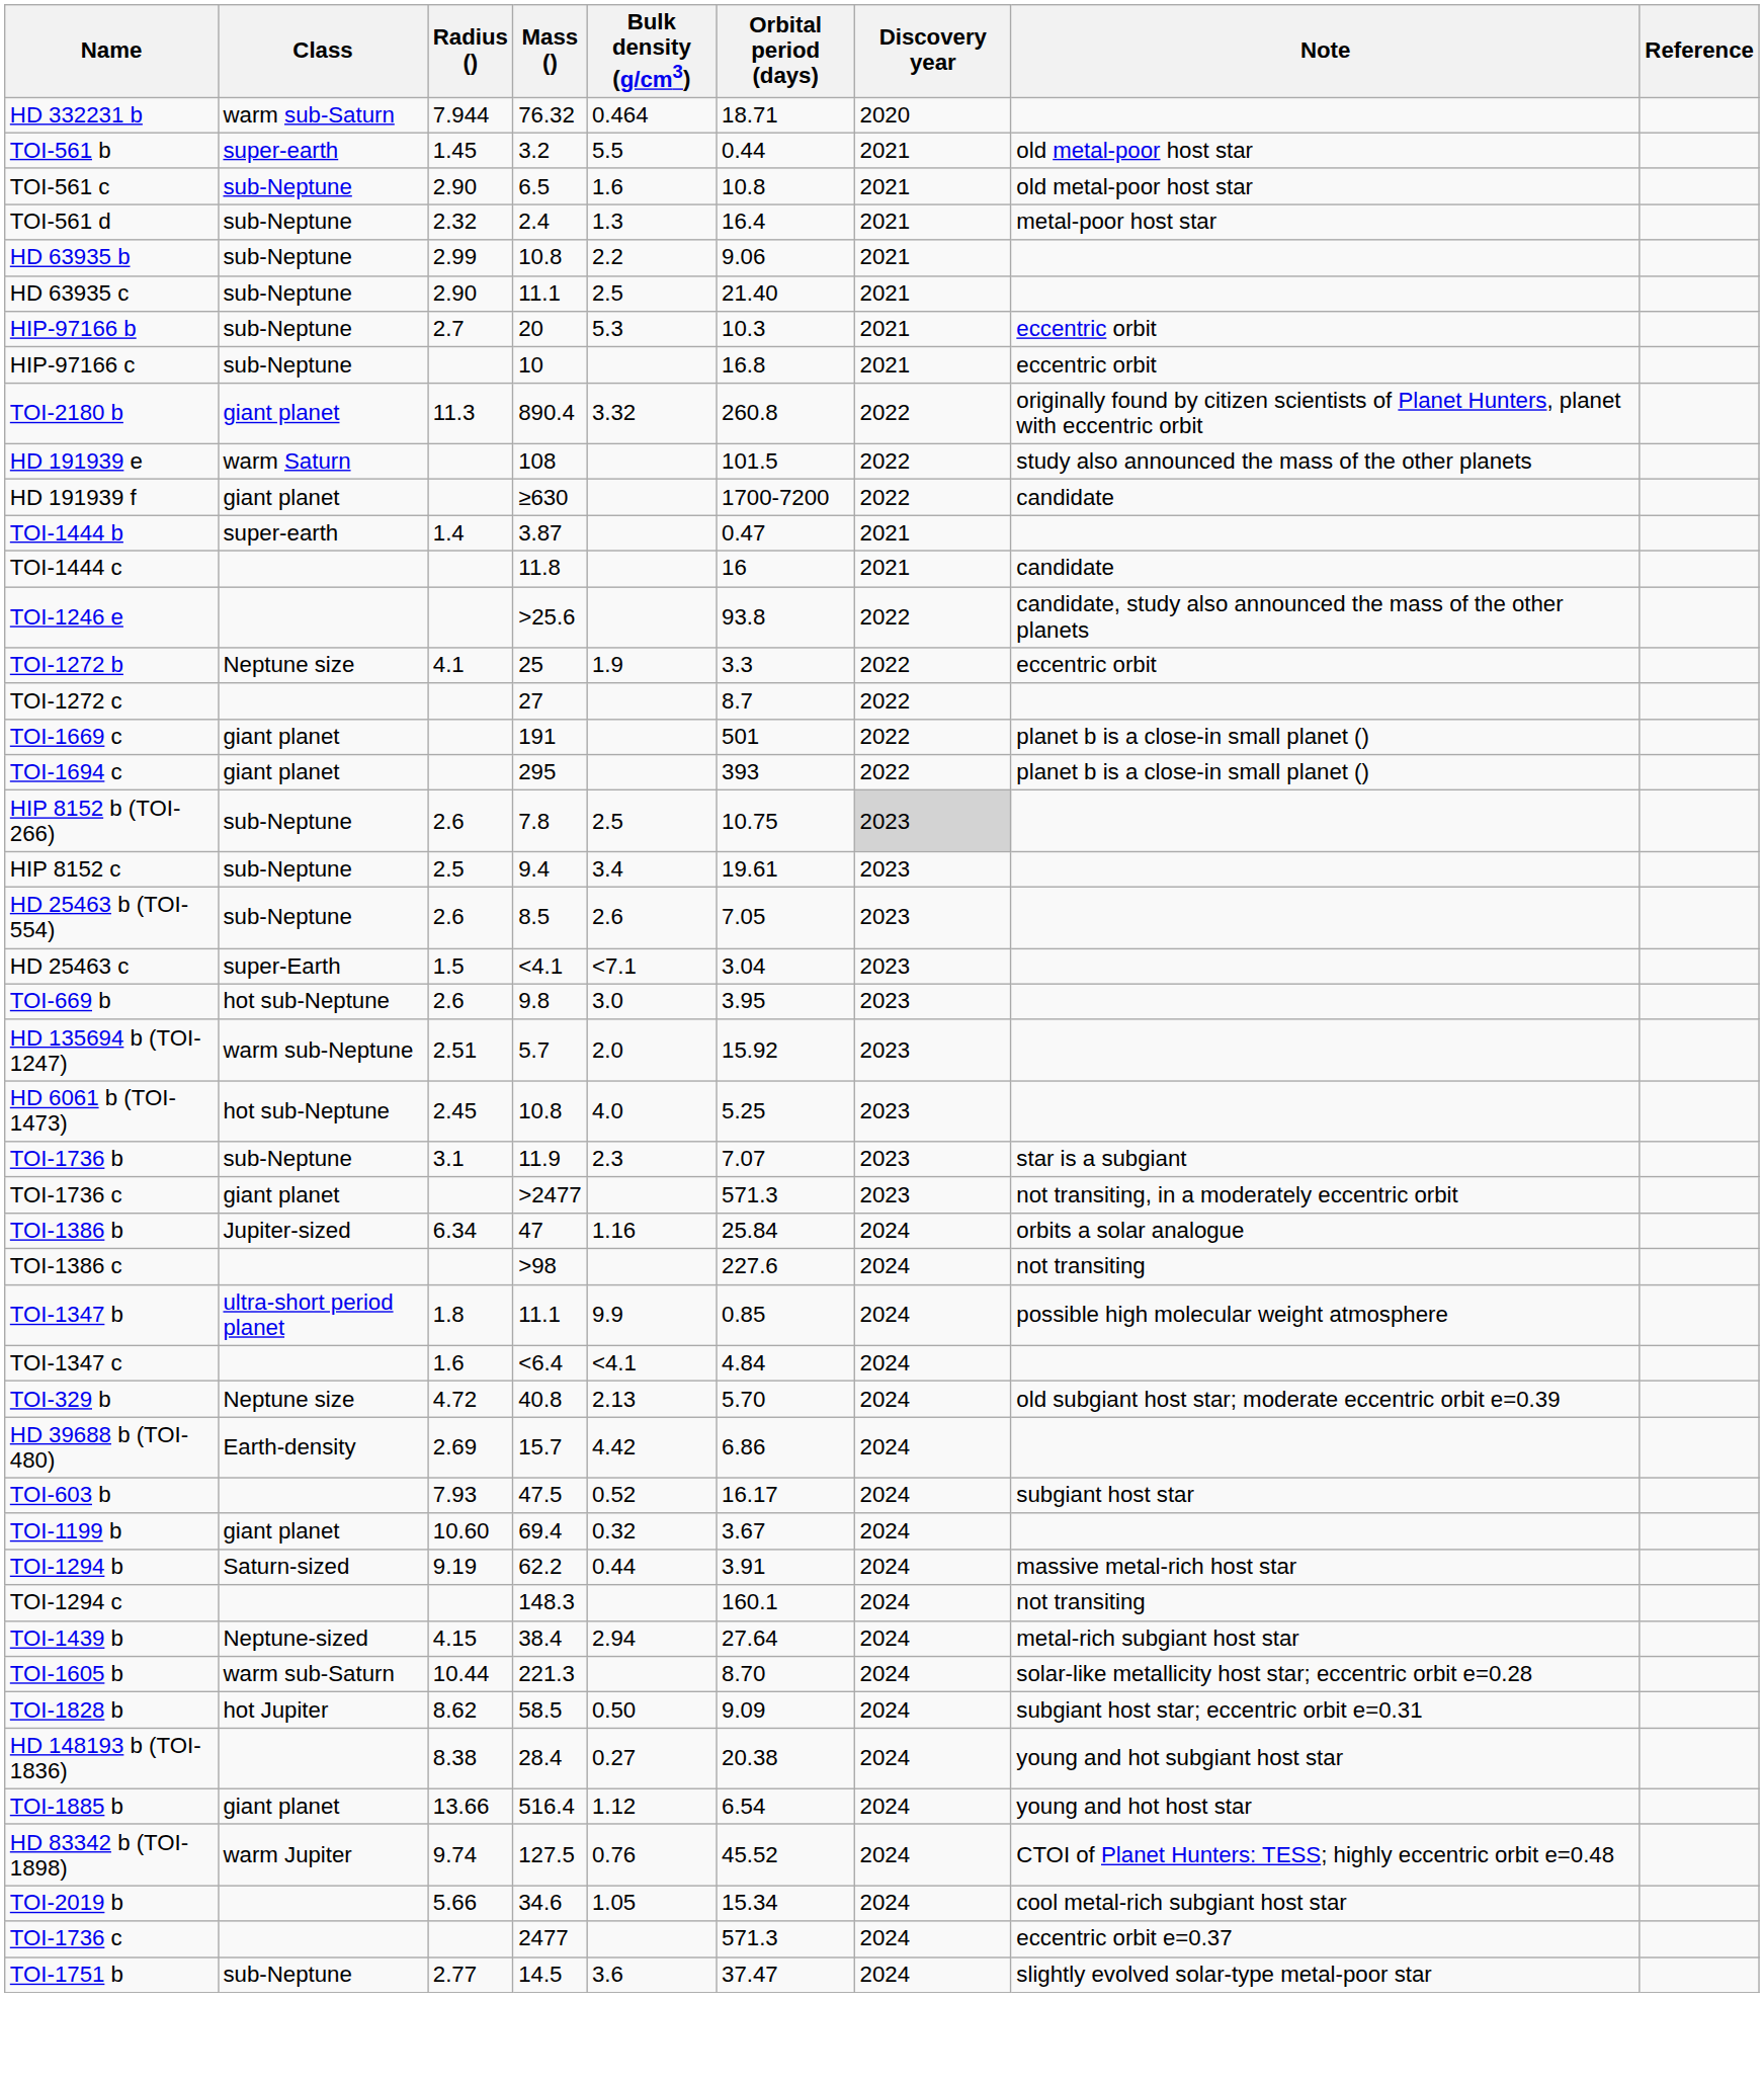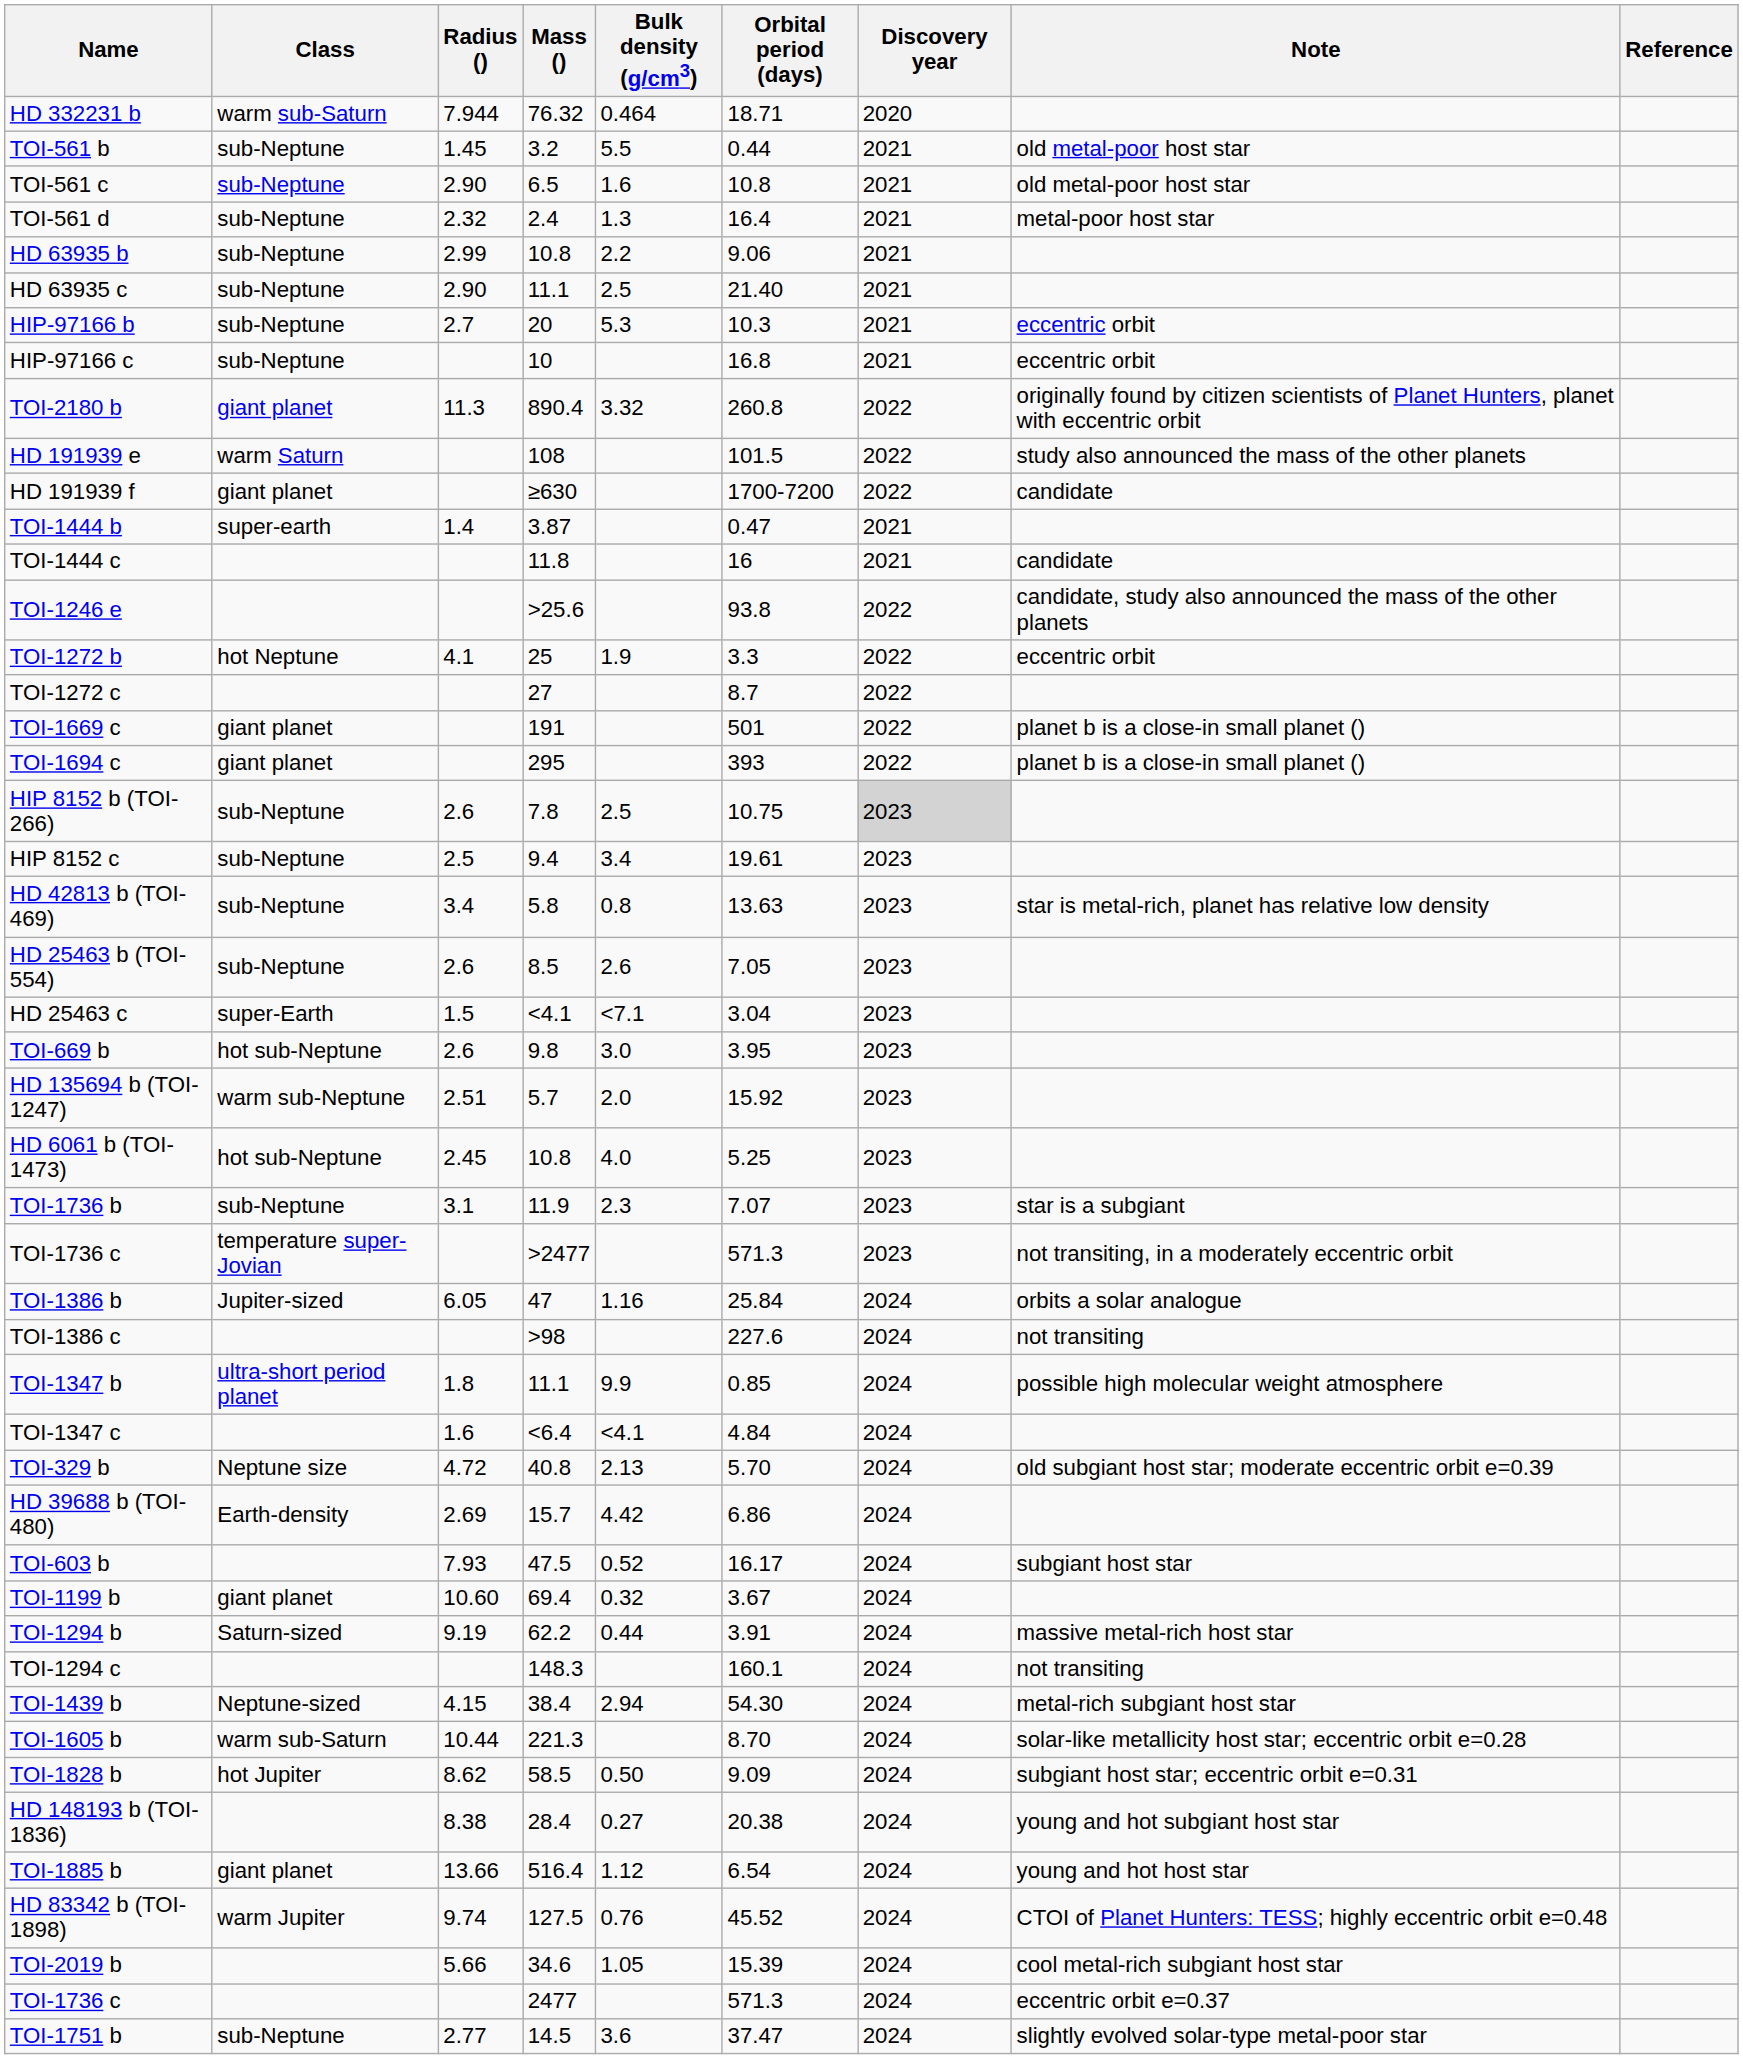TOI-561 b | Class: super-earth -> sub-Neptune
TOI-1272 b | Class: Neptune size -> hot Neptune
+ row: HD 42813 b (TOI-469) | sub-Neptune | 3.4 | 5.8 | 0.8 | 13.63 | 2023 | star is metal-rich, planet has relative low density
TOI-1736 c / >2477 | Class: giant planet -> temperature super-Jovian
TOI-1386 b | Radius (): 6.34 -> 6.05
TOI-1439 b | Orbital period (days): 27.64 -> 54.30
TOI-2019 b | Orbital period (days): 15.34 -> 15.39
